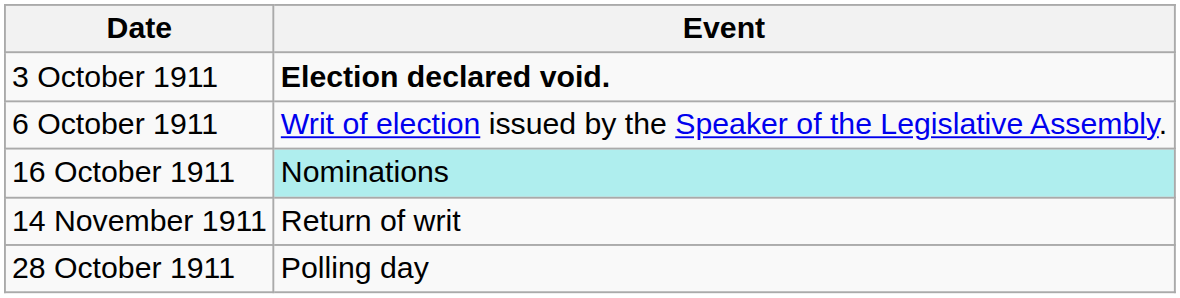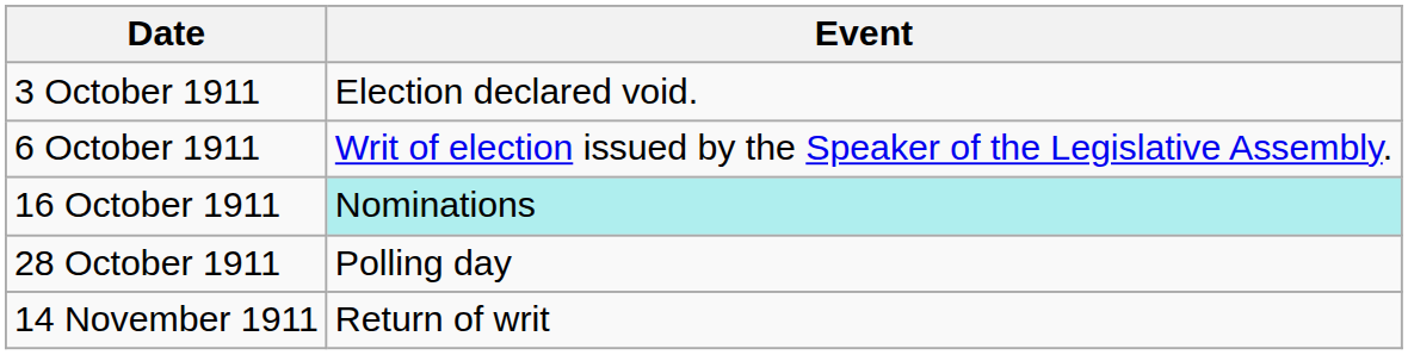3 October 1911 | Event: bold -> normal
rows swapped: 28 October 1911 <-> 14 November 1911
